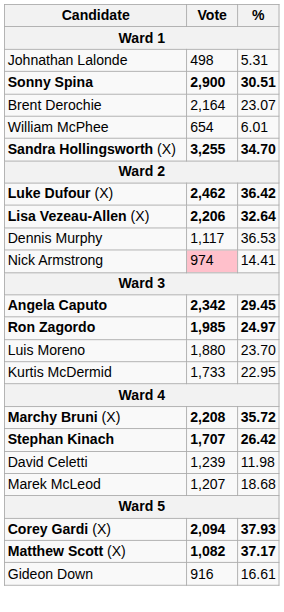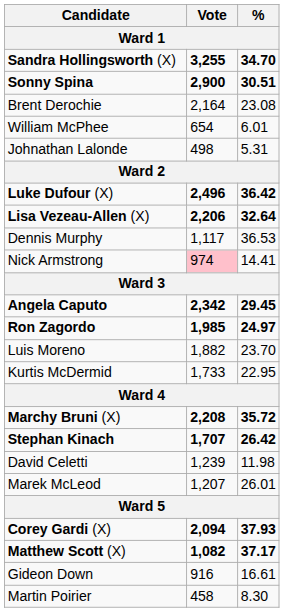rows swapped: Sandra Hollingsworth (X) <-> Johnathan Lalonde
Brent Derochie | %: 23.07 -> 23.08
Luke Dufour (X) | Vote: 2,462 -> 2,496
Luis Moreno | Vote: 1,880 -> 1,882
Marek McLeod | %: 18.68 -> 26.01
+ row: Martin Poirier | 458 | 8.30
